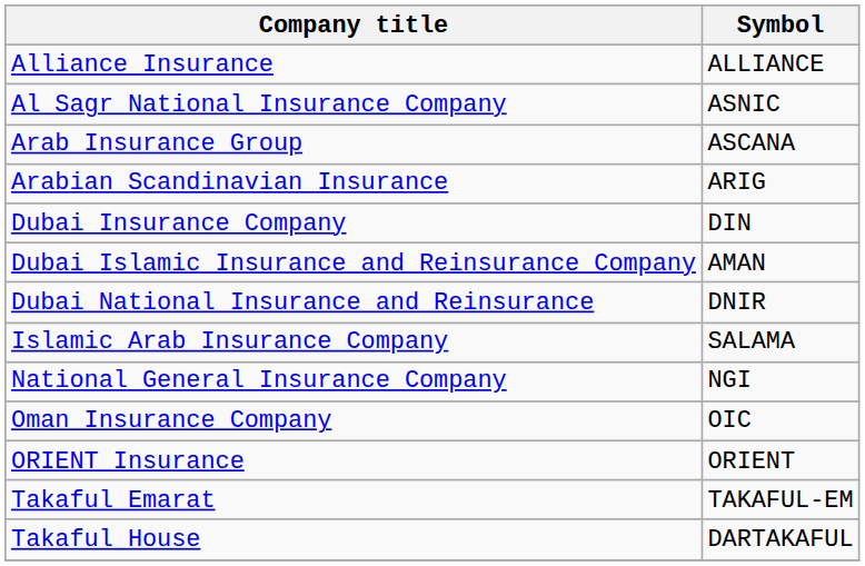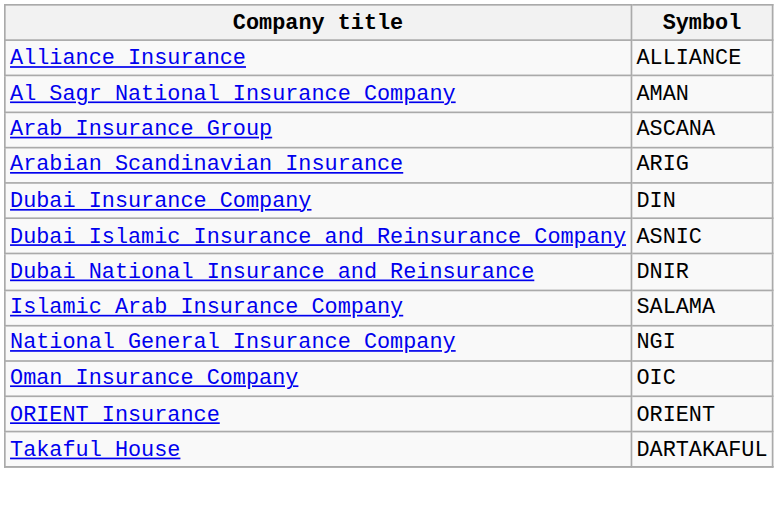Al Sagr National Insurance Company | Symbol: ASNIC -> AMAN
Dubai Islamic Insurance and Reinsurance Company | Symbol: AMAN -> ASNIC
- row: Takaful Emarat | TAKAFUL-EM
